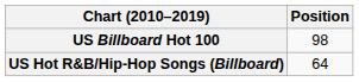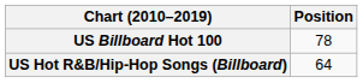US Billboard Hot 100 | Position: 98 -> 78
